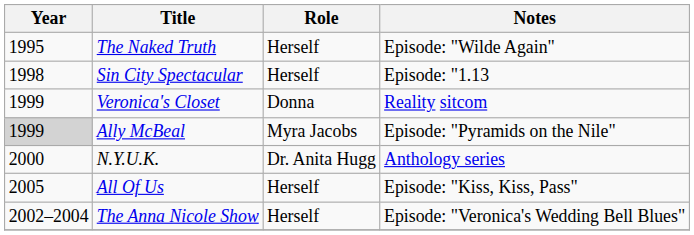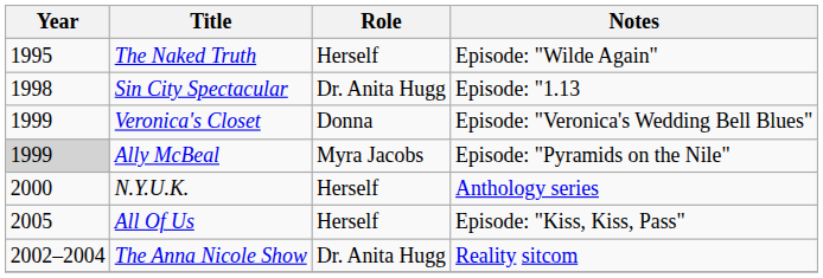Sin City Spectacular | Role: Herself -> Dr. Anita Hugg
Veronica's Closet | Notes: Reality sitcom -> Episode: "Veronica's Wedding Bell Blues"
N.Y.U.K. | Role: Dr. Anita Hugg -> Herself
The Anna Nicole Show | Role: Herself -> Dr. Anita Hugg
The Anna Nicole Show | Notes: Episode: "Veronica's Wedding Bell Blues" -> Reality sitcom
